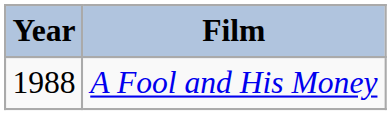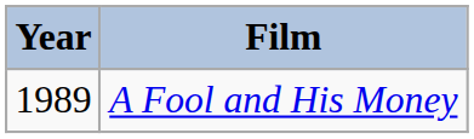A Fool and His Money | Year: 1988 -> 1989
